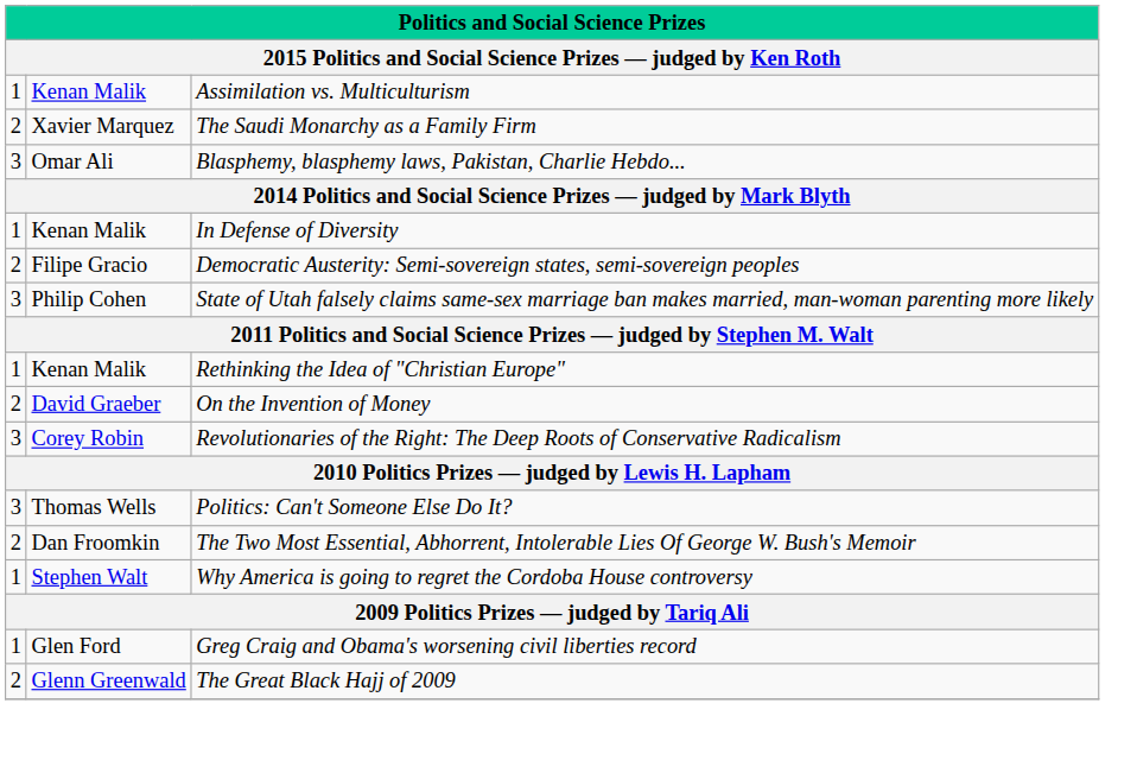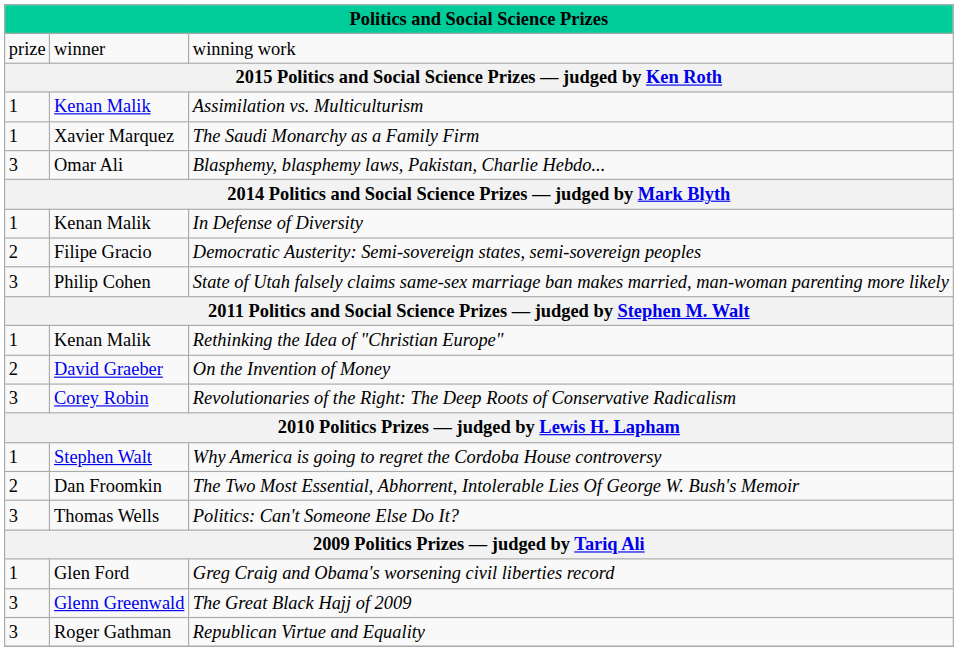+ row: prize | winner | winning work
The Saudi Monarchy as a Family Firm | column 1: 2 -> 1
rows swapped: Why America is going to regret the Cordoba House controversy <-> Politics: Can't Someone Else Do It?
The Great Black Hajj of 2009 | column 1: 2 -> 3
+ row: 3 | Roger Gathman | Republican Virtue and Equality
